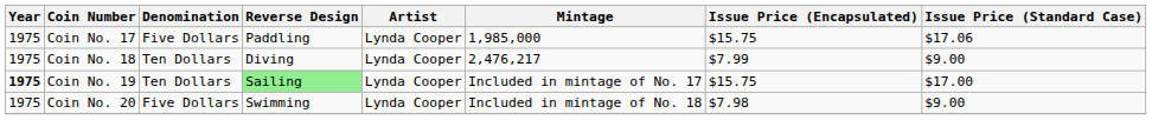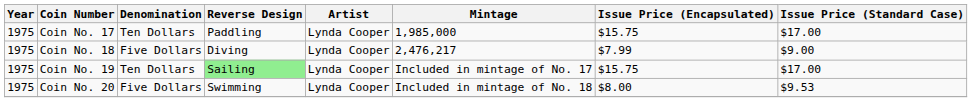Coin No. 17 | Denomination: Five Dollars -> Ten Dollars
Coin No. 17 | Issue Price (Standard Case): $17.06 -> $17.00
Coin No. 18 | Denomination: Ten Dollars -> Five Dollars
Coin No. 19 | Year: bold -> normal
Coin No. 20 | Issue Price (Encapsulated): $7.98 -> $8.00
Coin No. 20 | Issue Price (Standard Case): $9.00 -> $9.53
